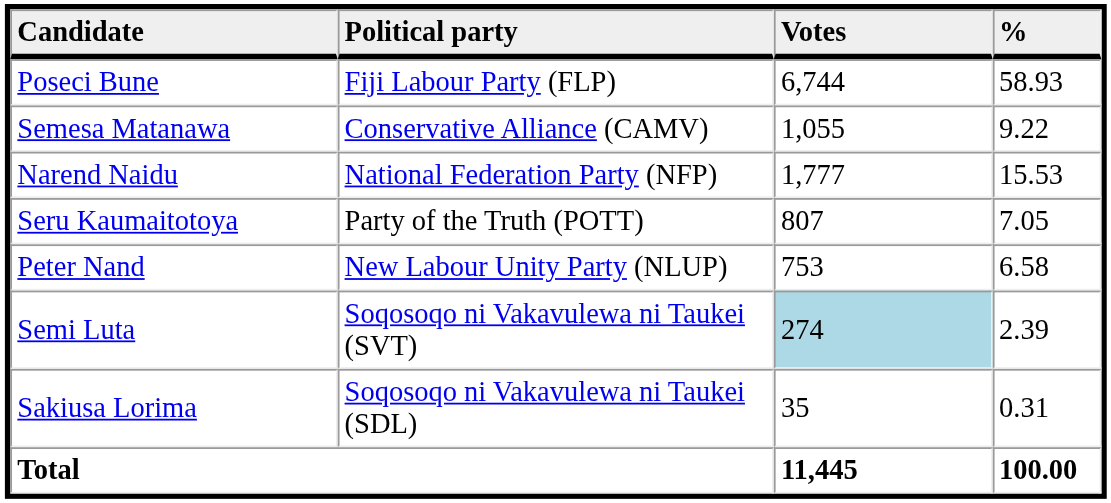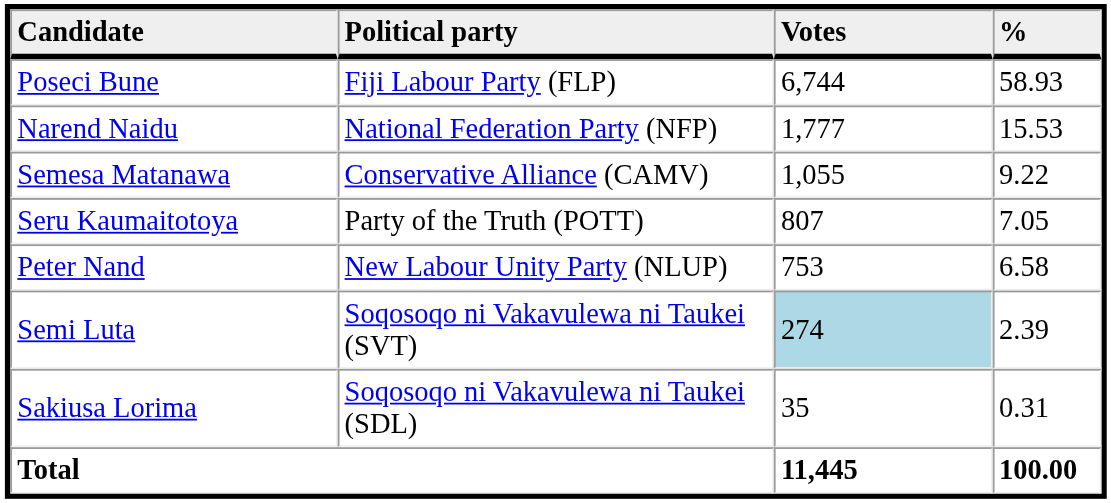rows swapped: Narend Naidu <-> Semesa Matanawa
